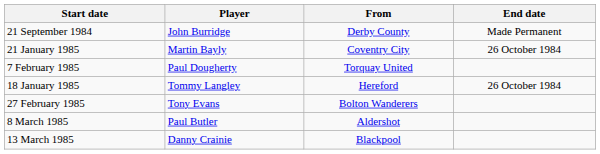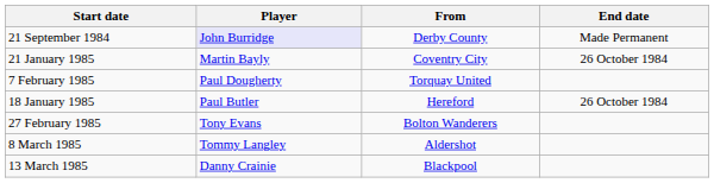21 September 1984 | Player: no background -> lavender background
18 January 1985 | Player: Tommy Langley -> Paul Butler
8 March 1985 | Player: Paul Butler -> Tommy Langley
